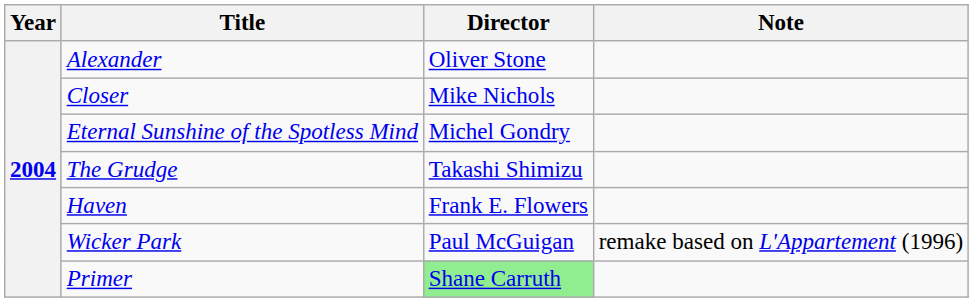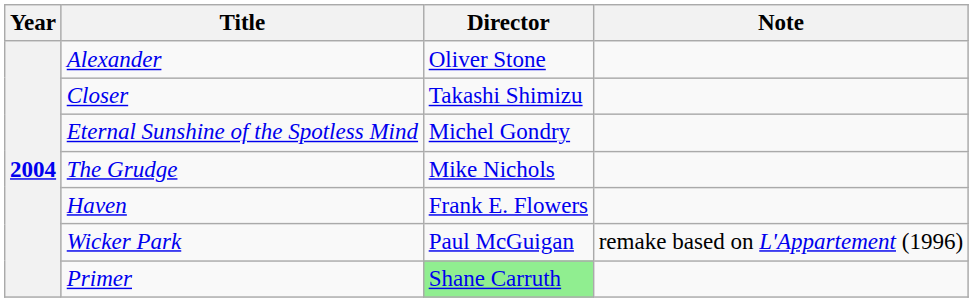Closer | Director: Mike Nichols -> Takashi Shimizu
The Grudge | Director: Takashi Shimizu -> Mike Nichols
